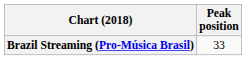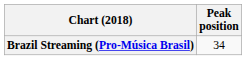Brazil Streaming (Pro-Música Brasil) | Peak position: 33 -> 34
